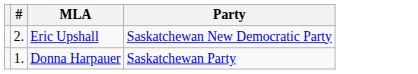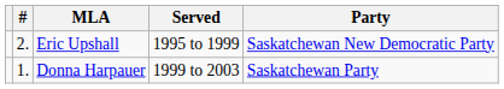+ column: Served | 1995 to 1999 | 1999 to 2003
